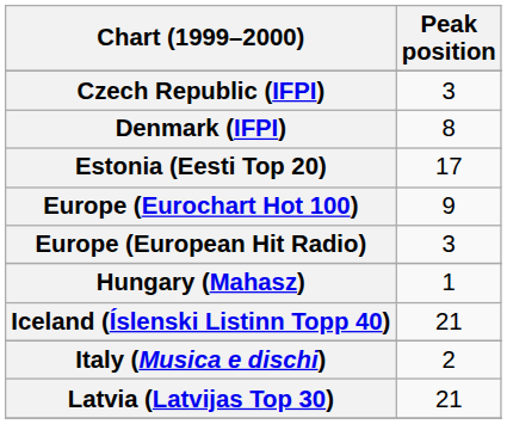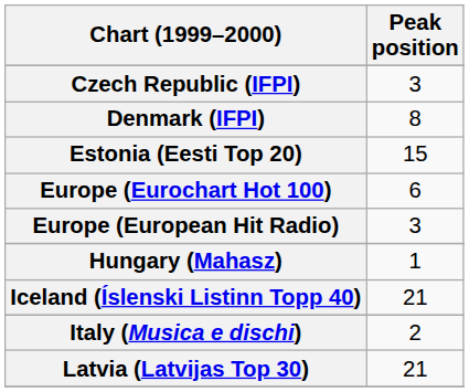Estonia (Eesti Top 20) | Peak position: 17 -> 15
Europe (Eurochart Hot 100) | Peak position: 9 -> 6
